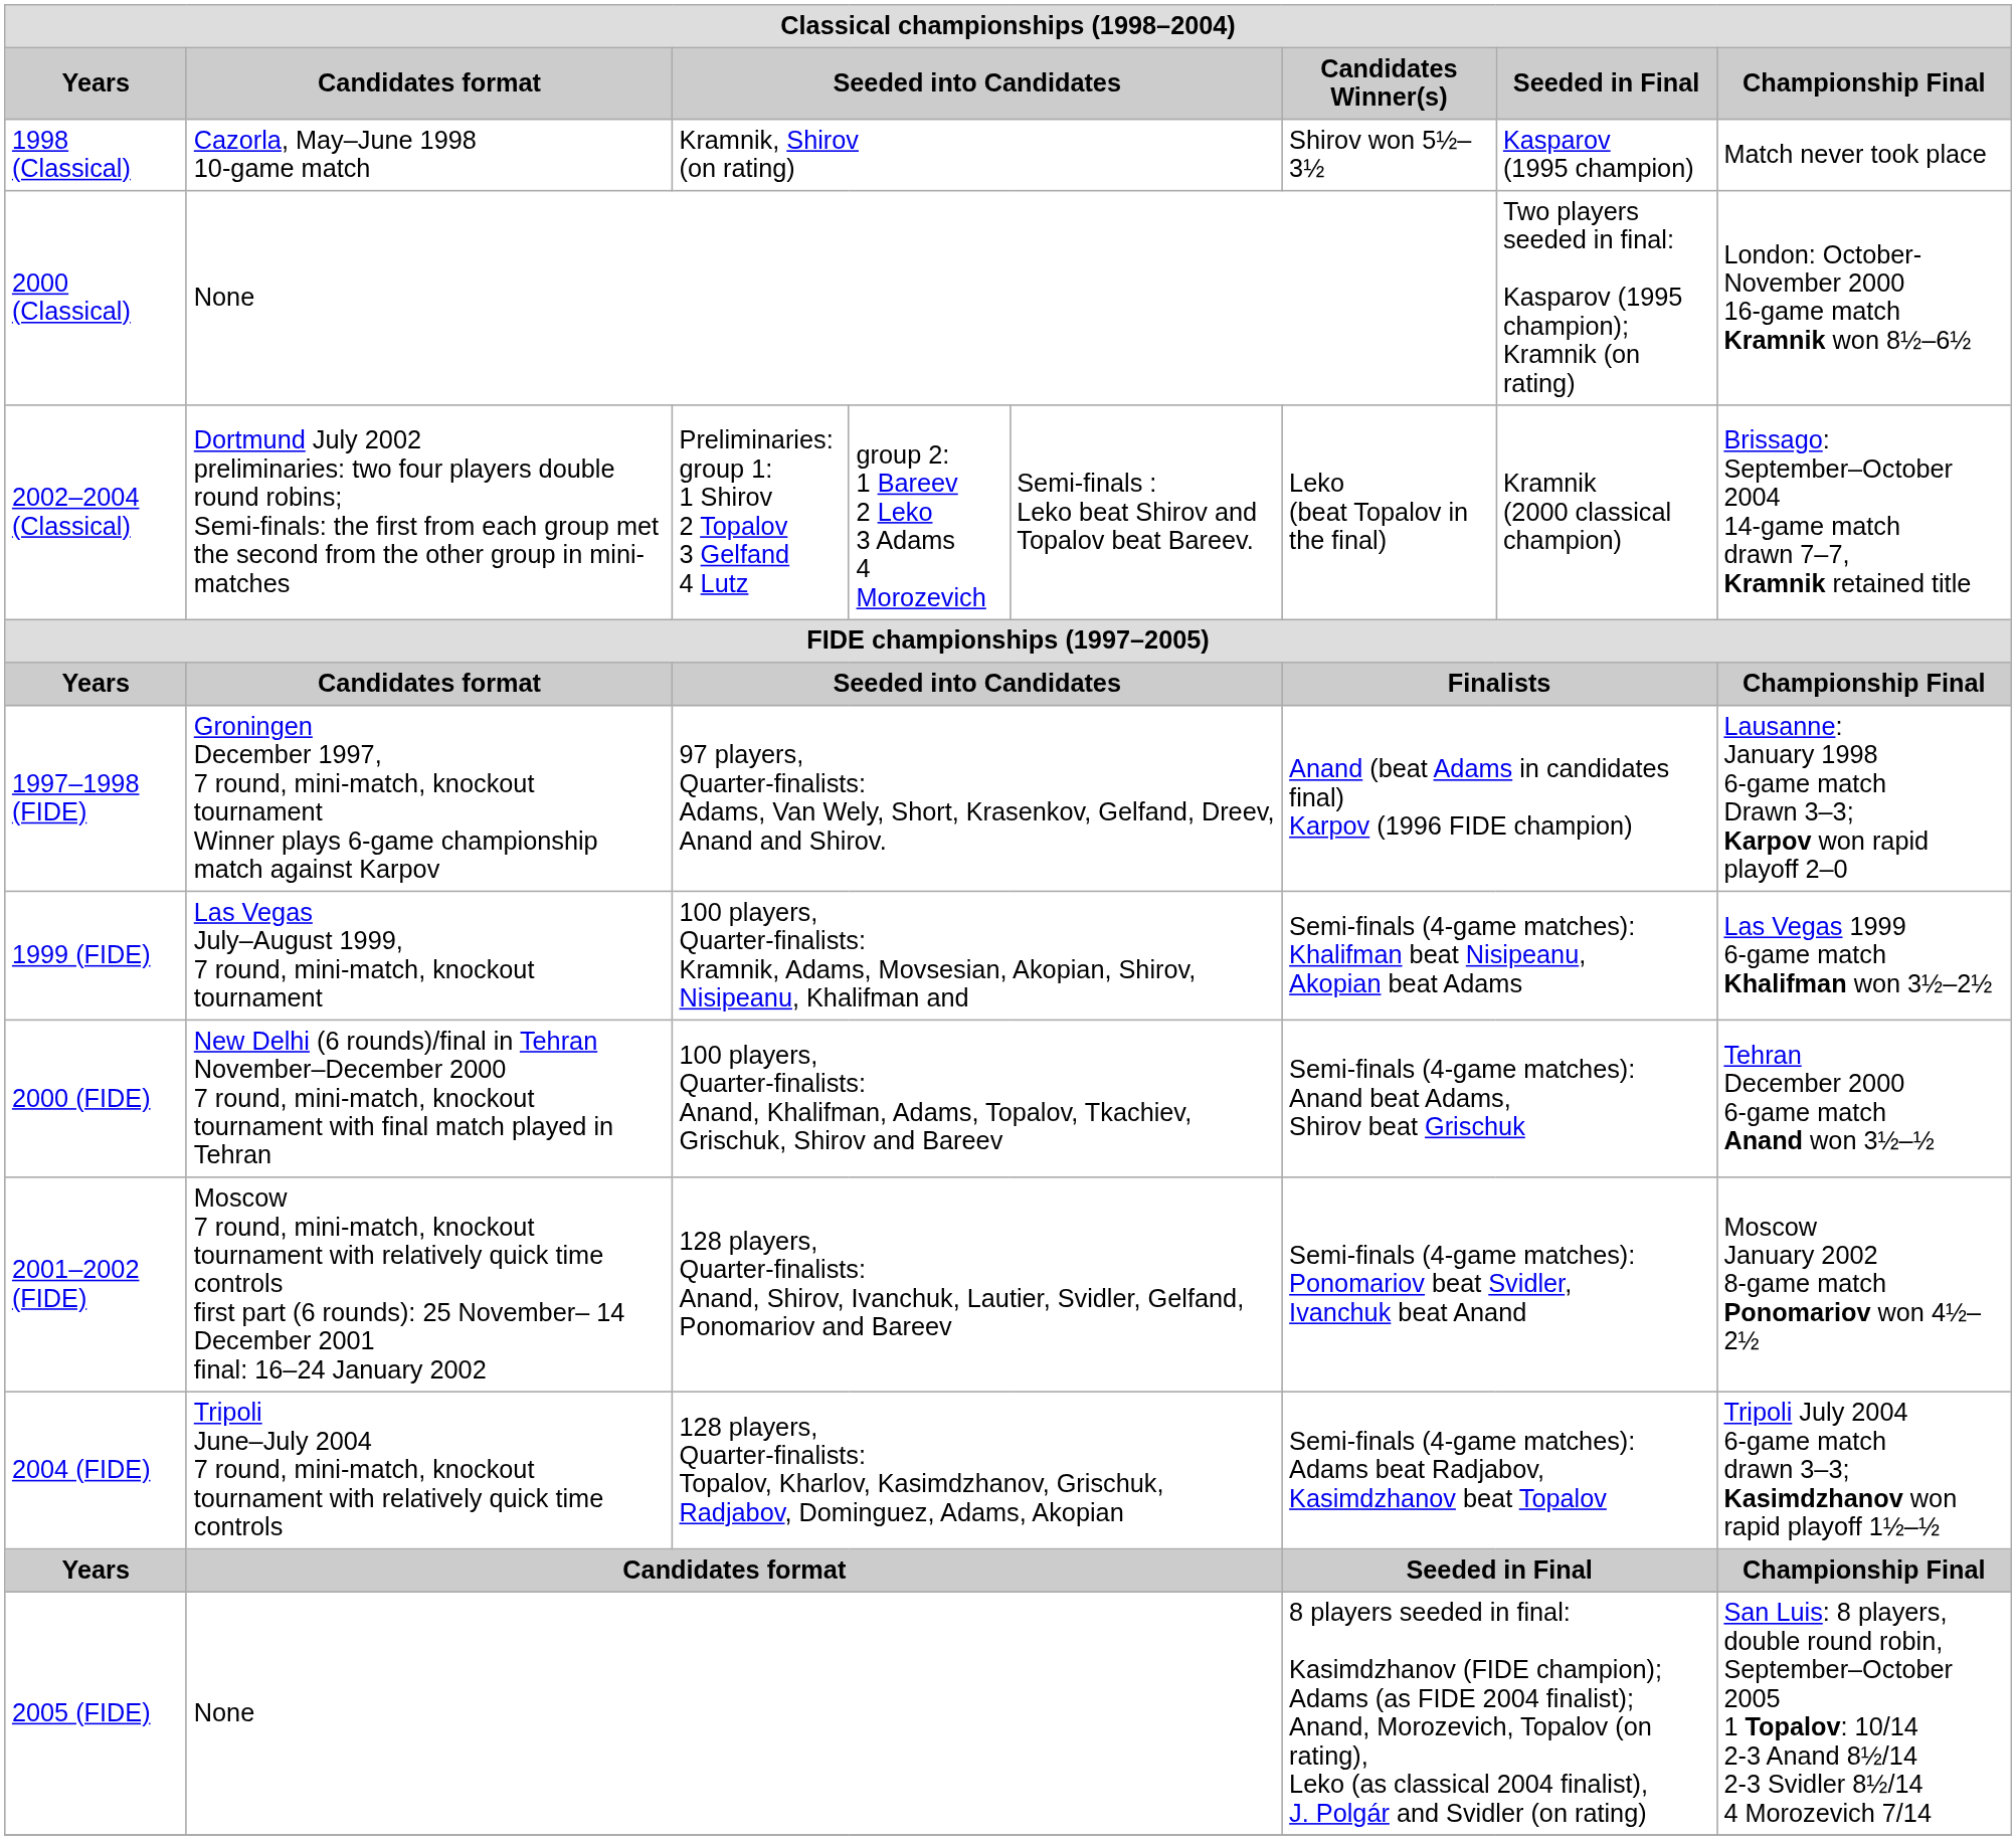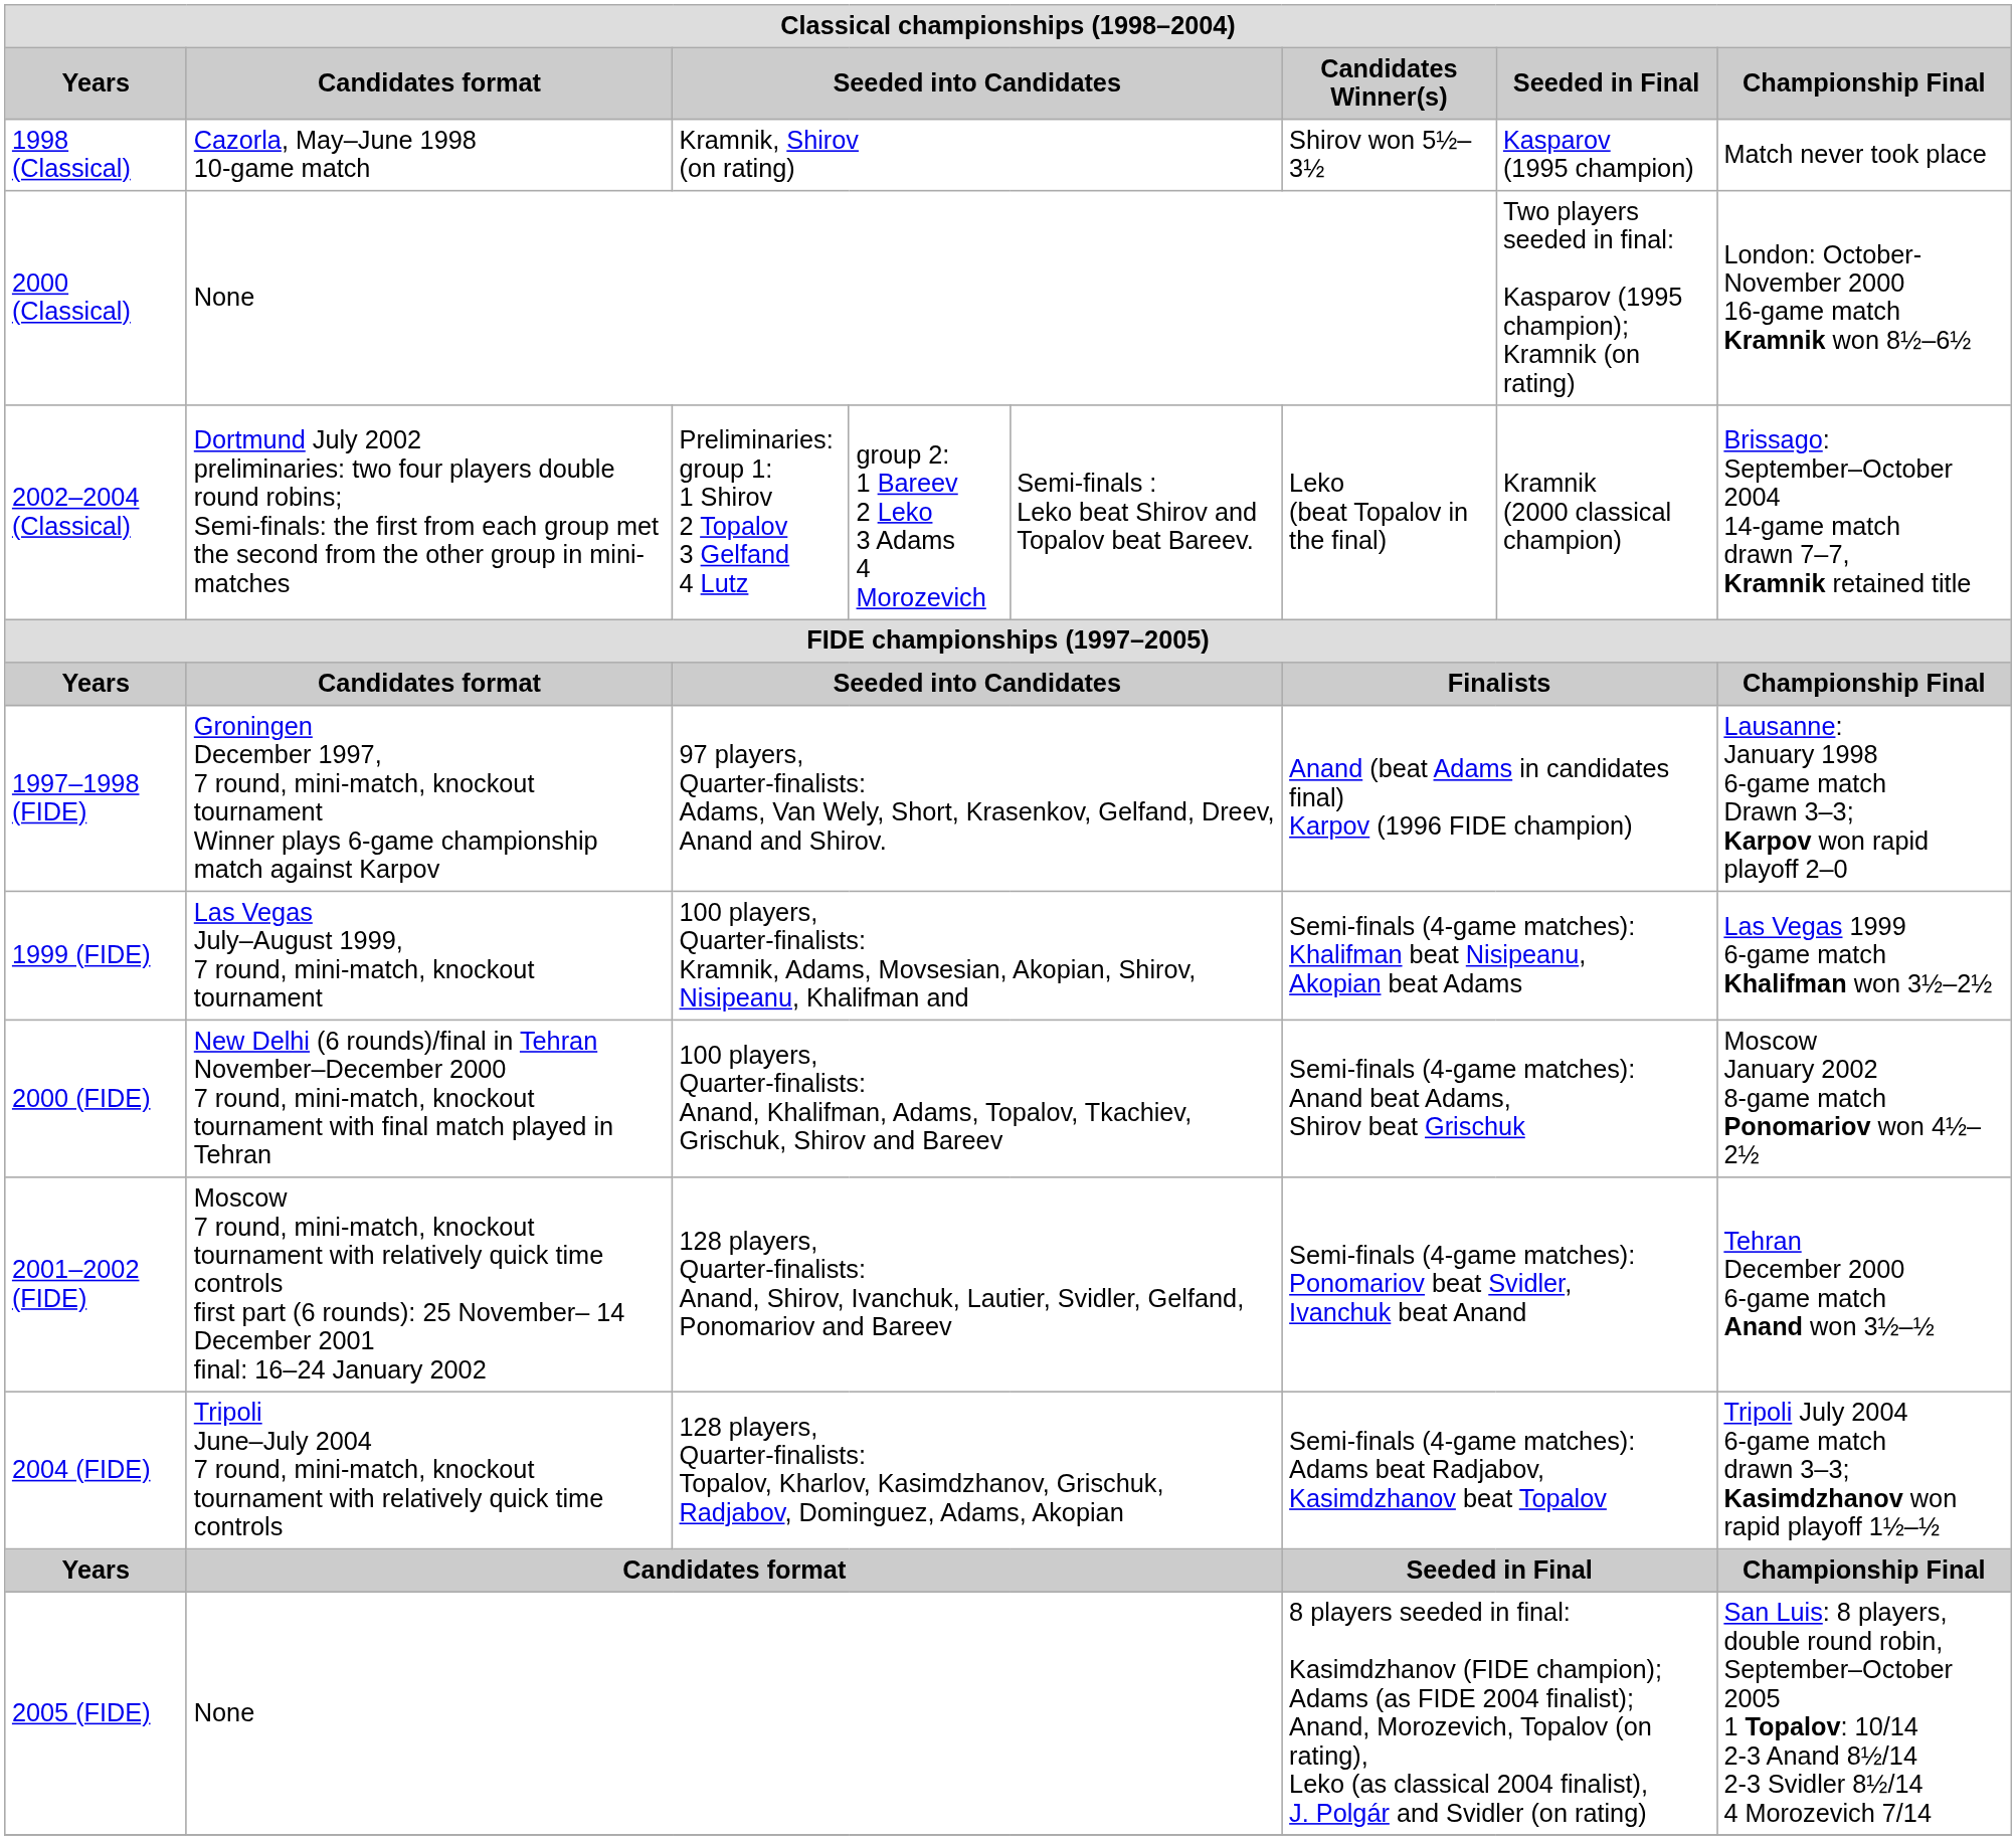2000 (FIDE) | Championship Final: Tehran December 2000 6-game match Anand won 3½–½ -> Moscow January 2002 8-game match Ponomariov won 4½–2½
2001–2002 (FIDE) | Championship Final: Moscow January 2002 8-game match Ponomariov won 4½–2½ -> Tehran December 2000 6-game match Anand won 3½–½
